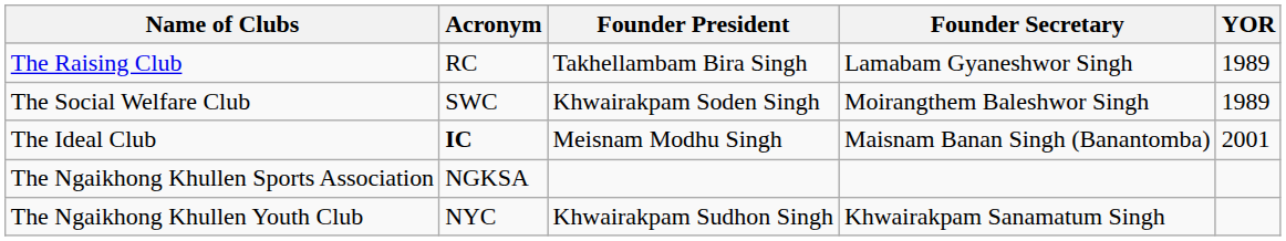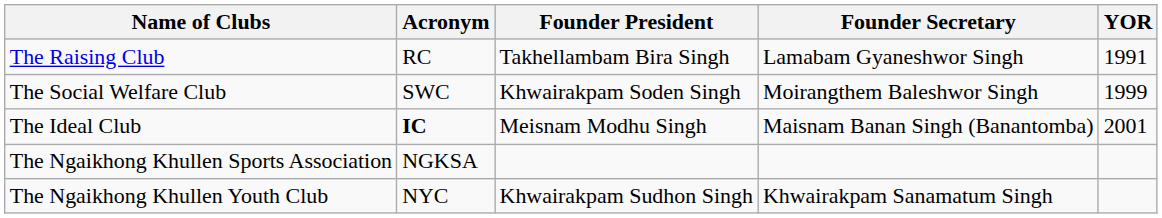The Raising Club | YOR: 1989 -> 1991
The Social Welfare Club | YOR: 1989 -> 1999
